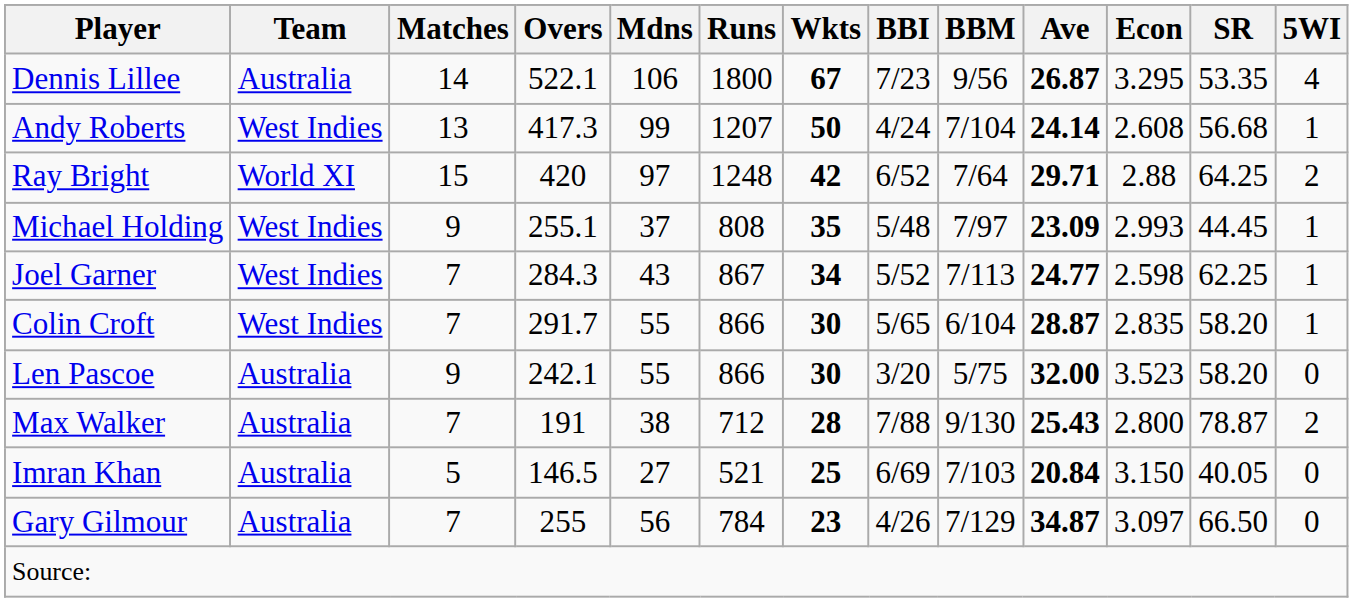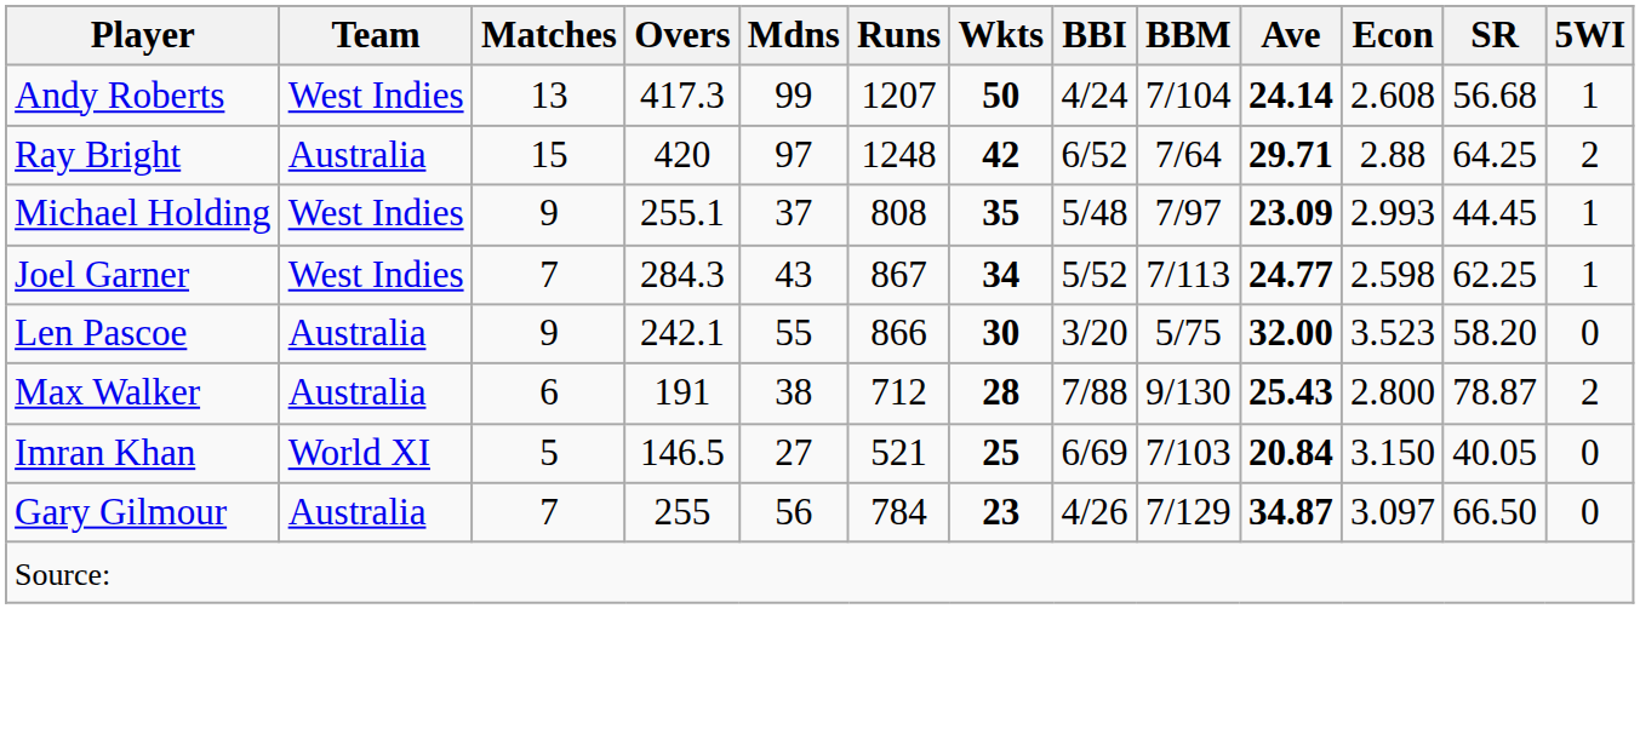- row: Dennis Lillee | Australia | 14 | 522.1 | 106 | 1800 | 67 | 7/23 | 9/56 | 26.87 | 3.295 | 53.35 | 4
Ray Bright | Team: World XI -> Australia
- row: Colin Croft | West Indies | 7 | 291.7 | 55 | 866 | 30 | 5/65 | 6/104 | 28.87 | 2.835 | 58.20 | 1
Max Walker | Matches: 7 -> 6
Imran Khan | Team: Australia -> World XI
